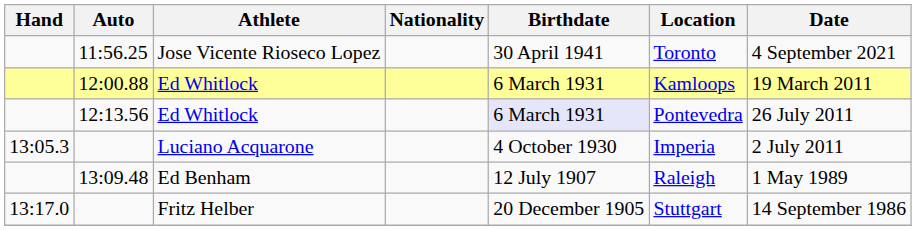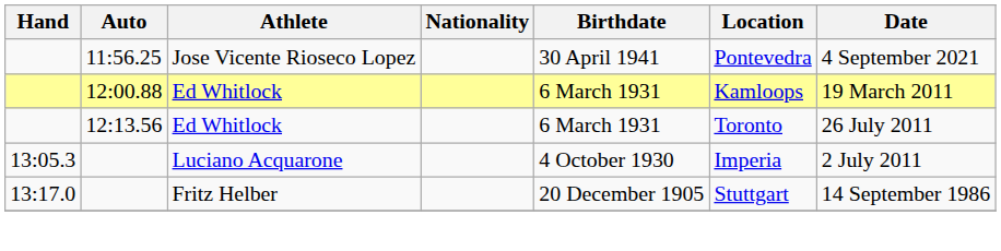11:56.25 | Location: Toronto -> Pontevedra
12:13.56 | Birthdate: lavender background -> no background
12:13.56 | Location: Pontevedra -> Toronto
- row: 13:09.48 | Ed Benham | 12 July 1907 | Raleigh | 1 May 1989
